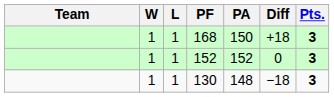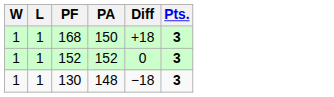- column: Team
